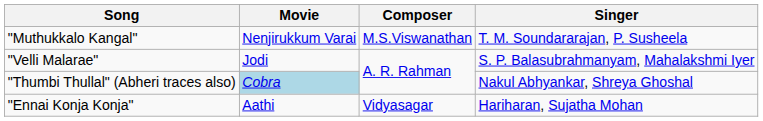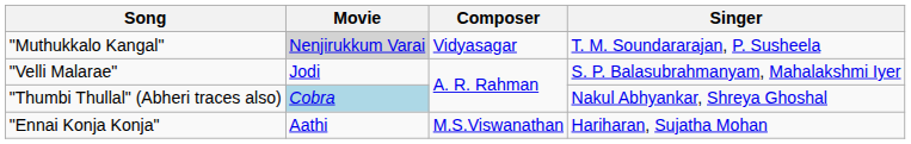"Muthukkalo Kangal" | Movie: no background -> lightgrey background
"Muthukkalo Kangal" | Composer: M.S.Viswanathan -> Vidyasagar
"Ennai Konja Konja" | Composer: Vidyasagar -> M.S.Viswanathan
